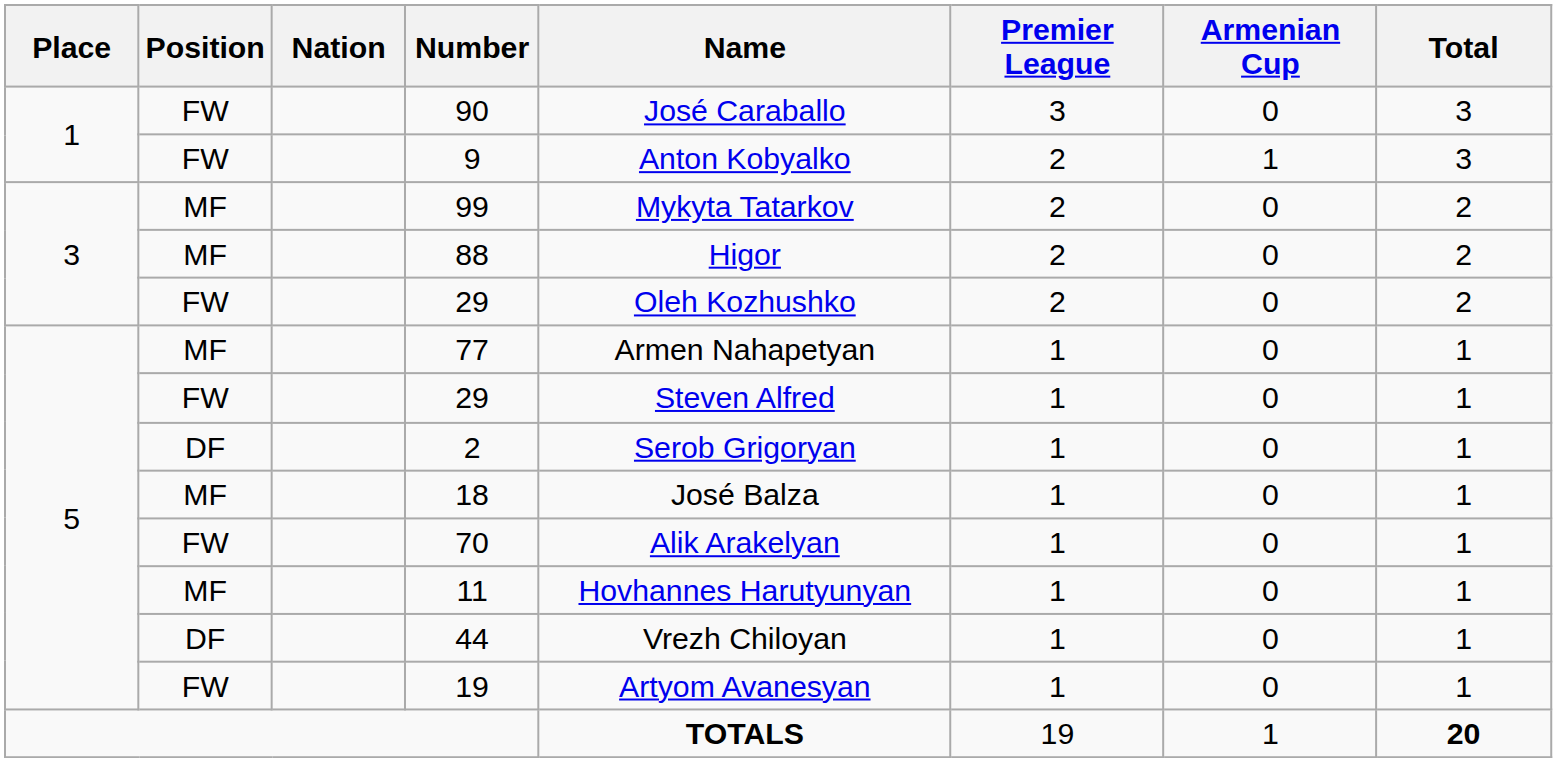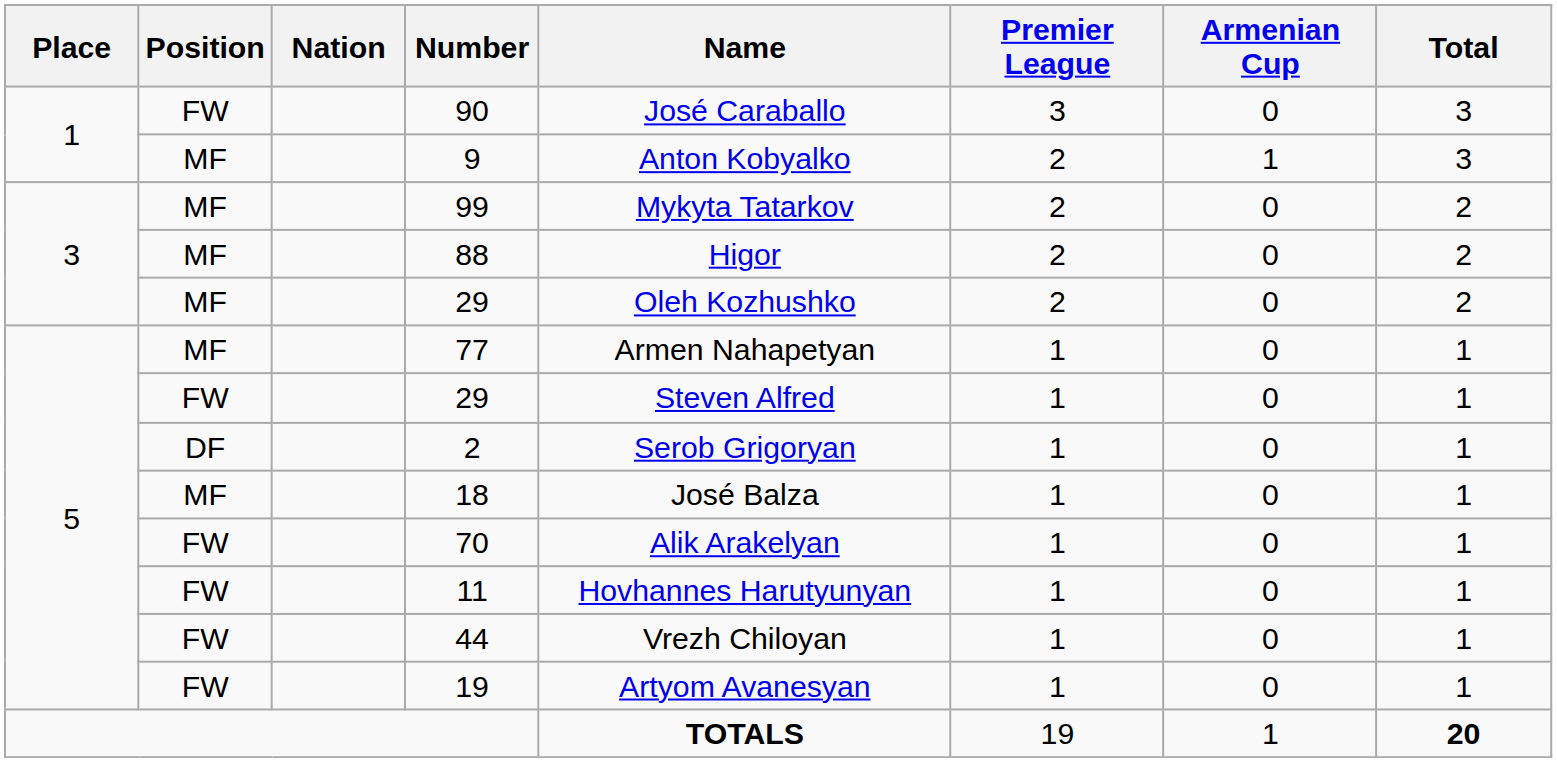9 | Position: FW -> MF
3 / 29 | Position: FW -> MF
11 | Position: MF -> FW
44 | Position: DF -> FW
